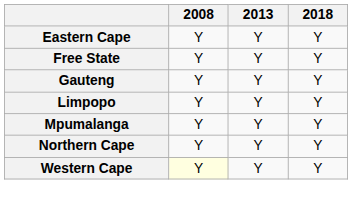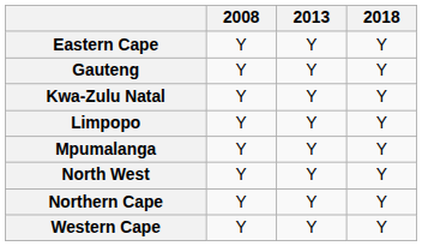- row: Free State | Y | Y | Y
+ row: Kwa-Zulu Natal | Y | Y | Y
+ row: North West | Y | Y | Y
Western Cape | 2008: lightyellow background -> no background
